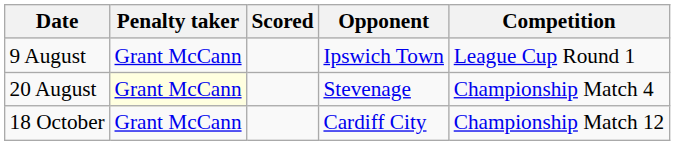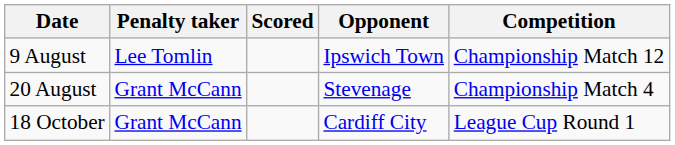9 August | Penalty taker: Grant McCann -> Lee Tomlin
9 August | Competition: League Cup Round 1 -> Championship Match 12
20 August | Penalty taker: lightyellow background -> no background
18 October | Competition: Championship Match 12 -> League Cup Round 1
